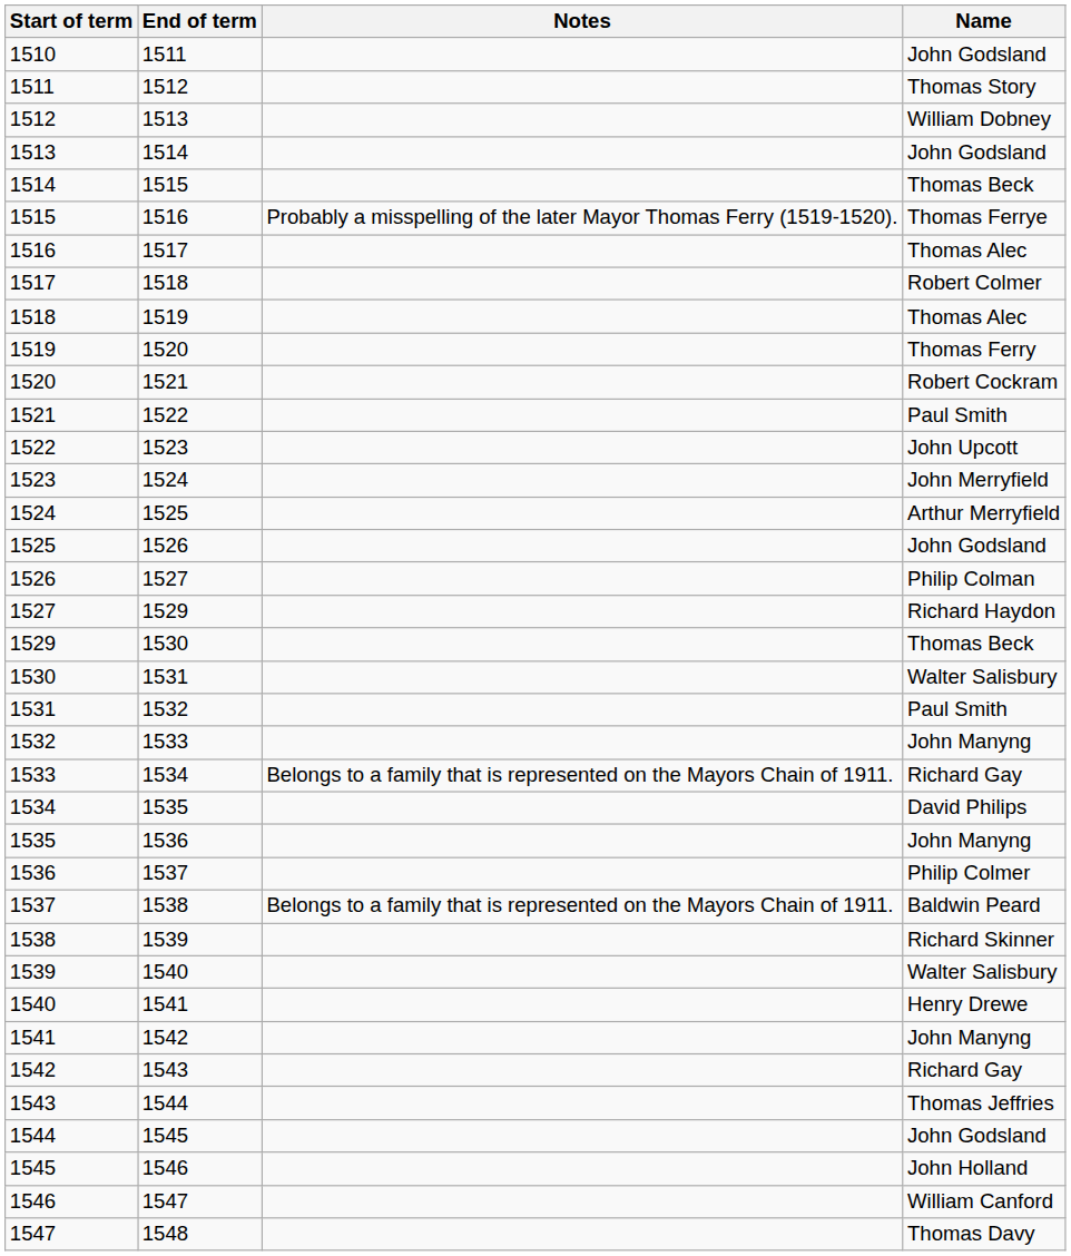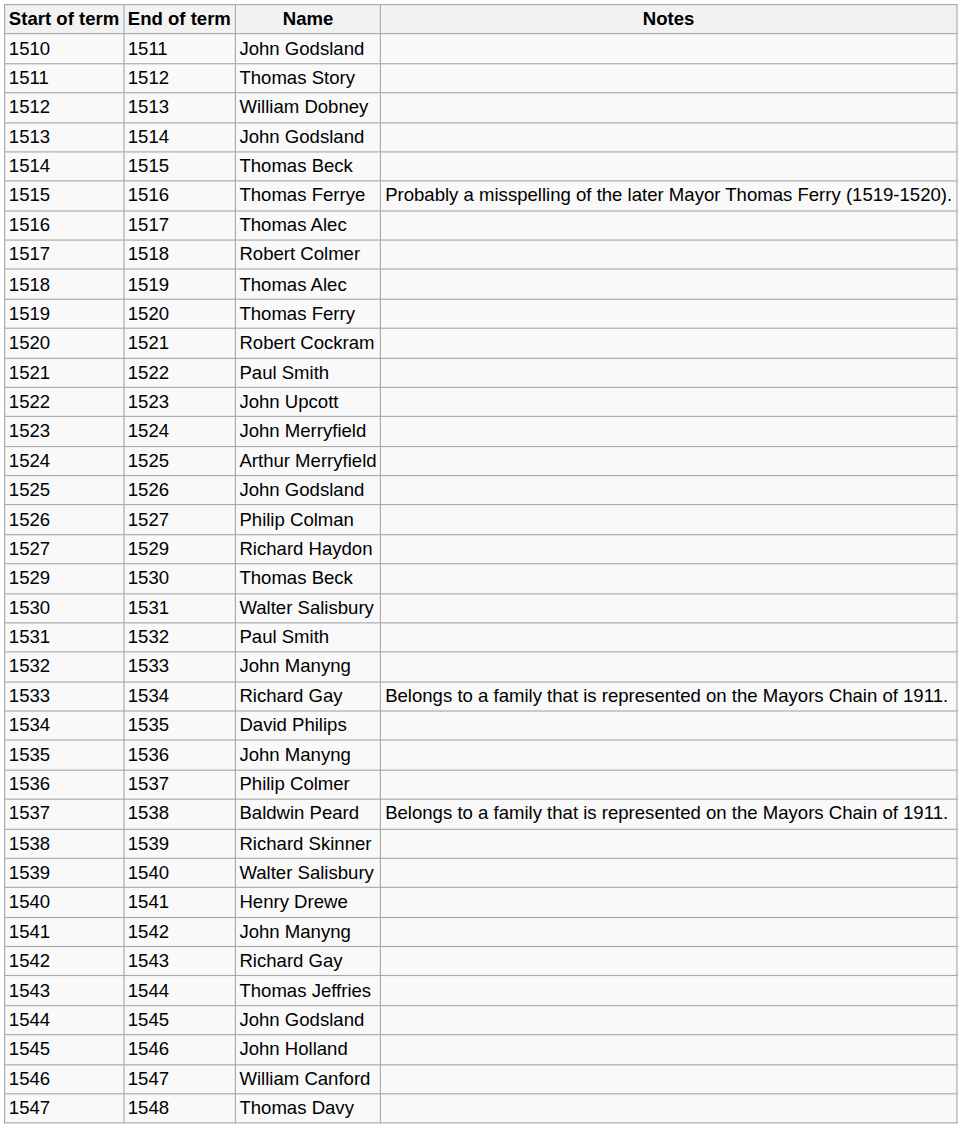columns swapped: Name <-> Notes
